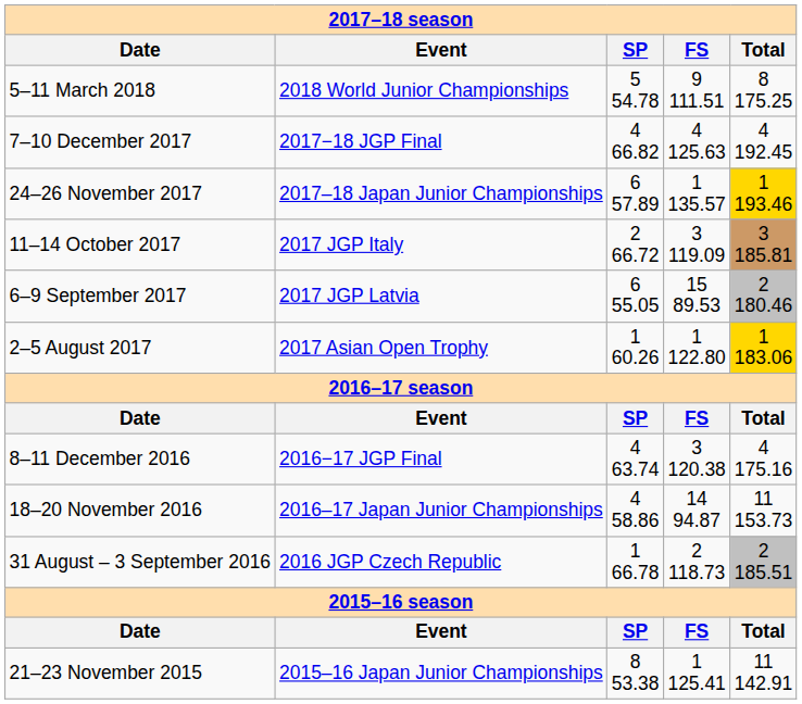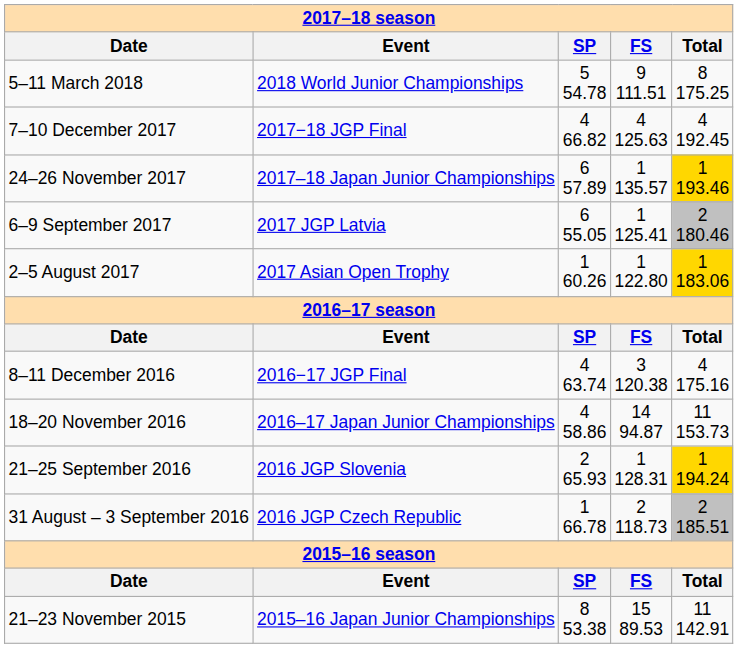- row: 11–14 October 2017 | 2017 JGP Italy | 2 66.72 | 3 119.09 | 3 185.81
6–9 September 2017 | FS: 15 89.53 -> 1 125.41
+ row: 21–25 September 2016 | 2016 JGP Slovenia | 2 65.93 | 1 128.31 | 1 194.24
21–23 November 2015 | FS: 1 125.41 -> 15 89.53
